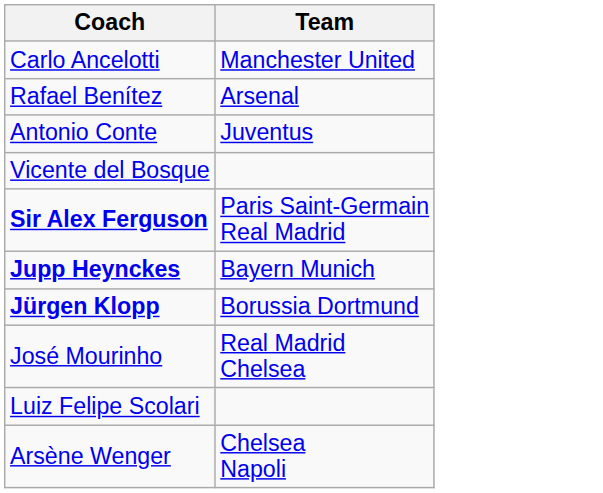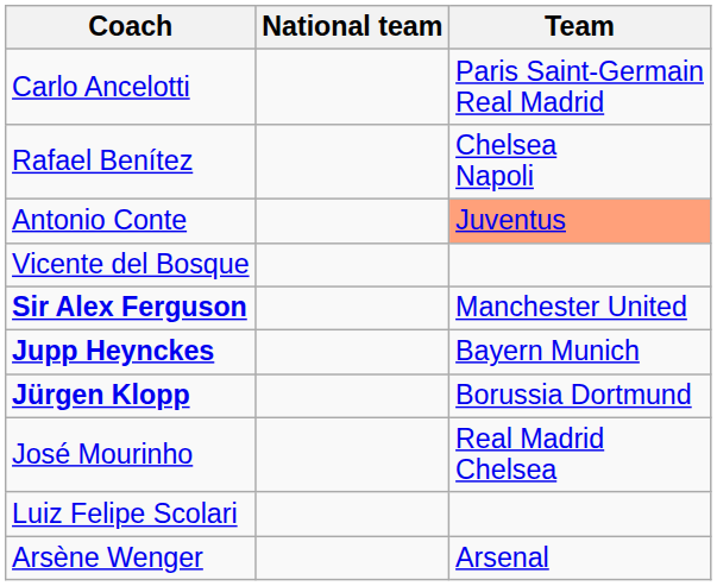+ column: National team
Carlo Ancelotti | Team: Manchester United -> Paris Saint-Germain Real Madrid
Rafael Benítez | Team: Arsenal -> Chelsea Napoli
Antonio Conte | Team: no background -> lightsalmon background
Sir Alex Ferguson | Team: Paris Saint-Germain Real Madrid -> Manchester United
Arsène Wenger | Team: Chelsea Napoli -> Arsenal
